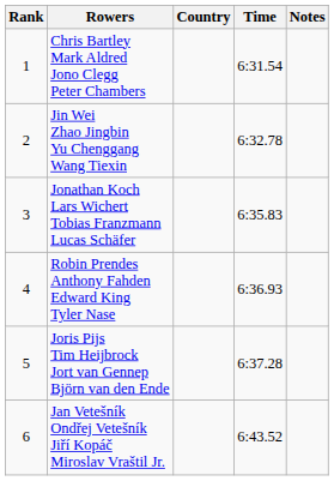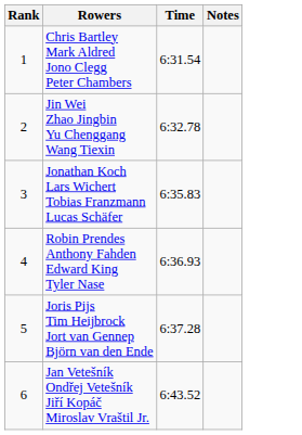- column: Country
